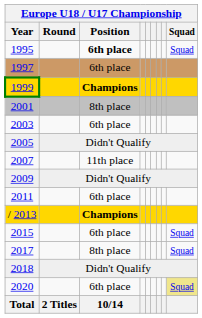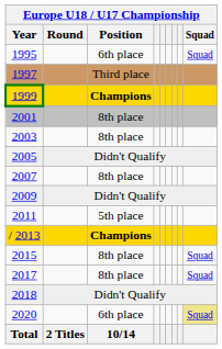1995 | Position: bold -> normal
1997 | Position: 6th place -> Third place
2003 | Position: 6th place -> 8th place
2007 | Position: 11th place -> 8th place
2011 | Position: 6th place -> 5th place
2015 | Position: 6th place -> 8th place
